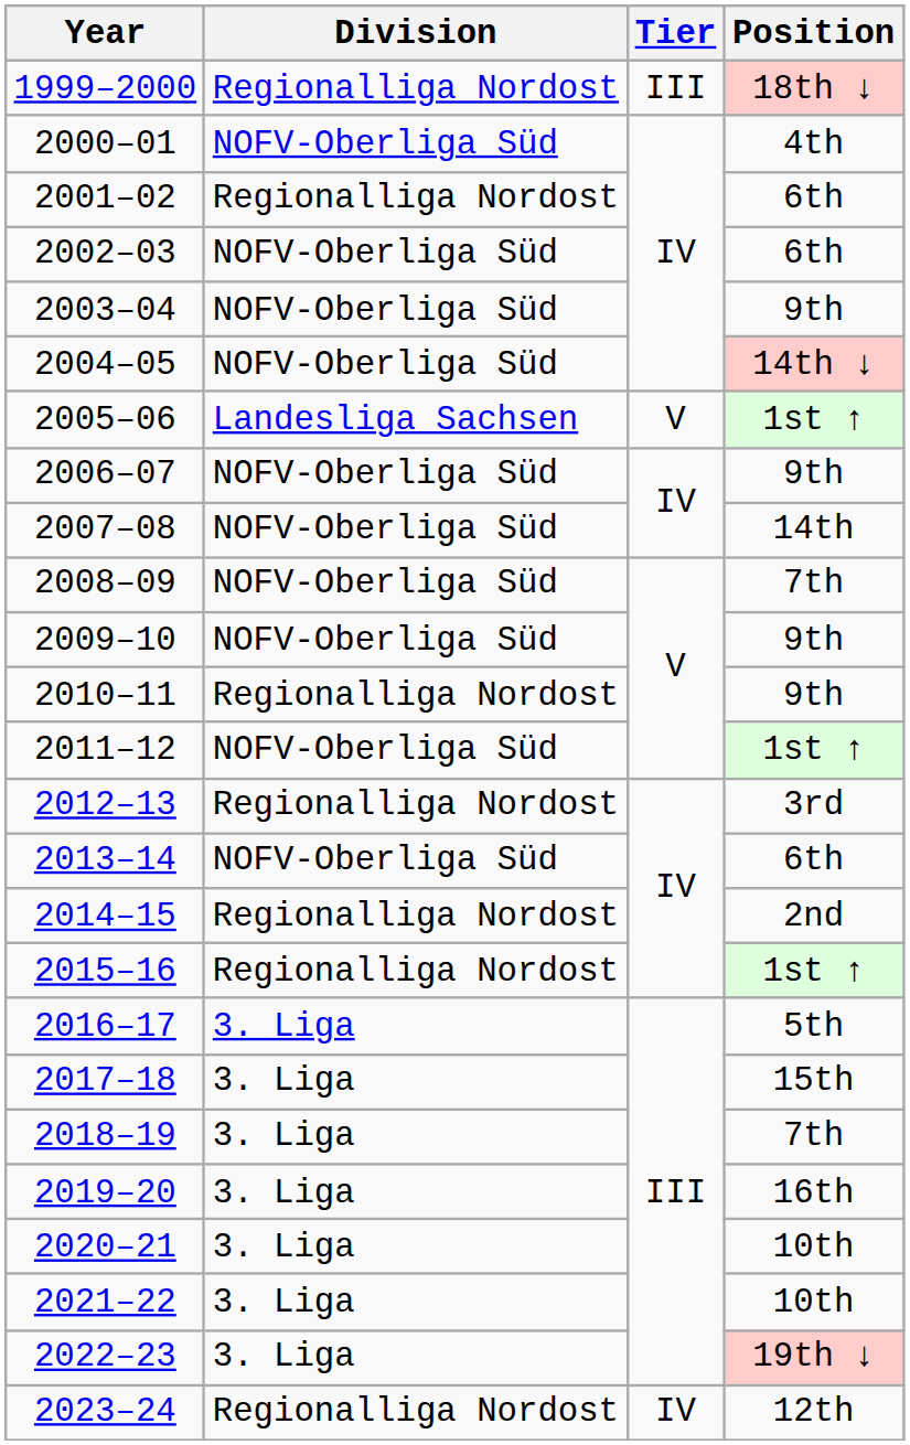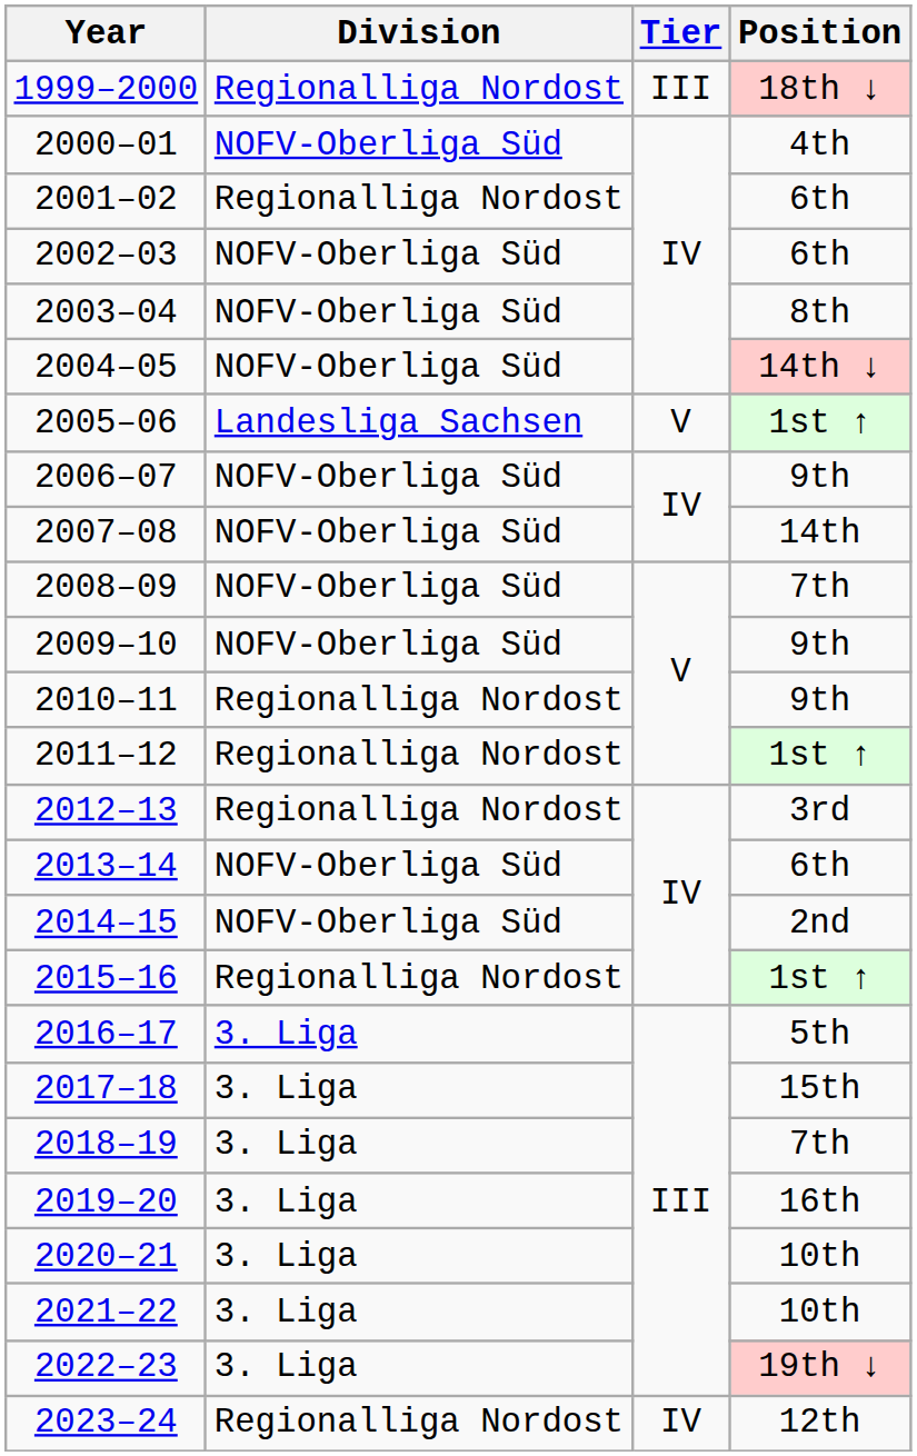2003–04 | Position: 9th -> 8th
2011–12 | Division: NOFV-Oberliga Süd -> Regionalliga Nordost
2014–15 | Division: Regionalliga Nordost -> NOFV-Oberliga Süd
